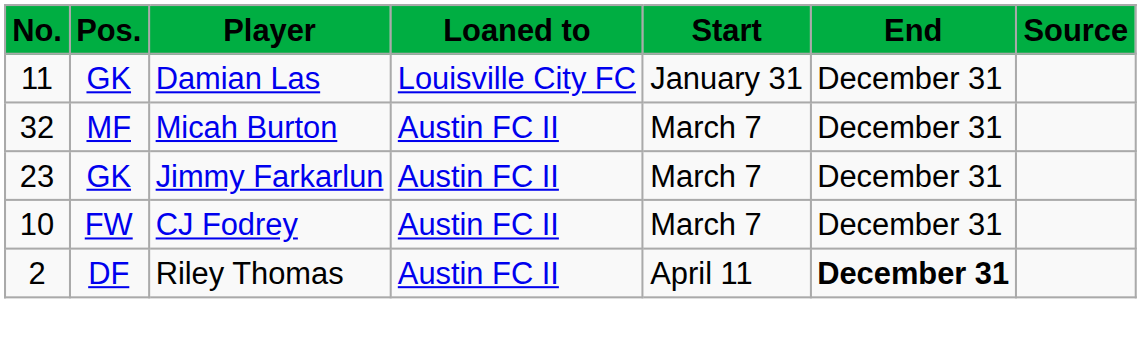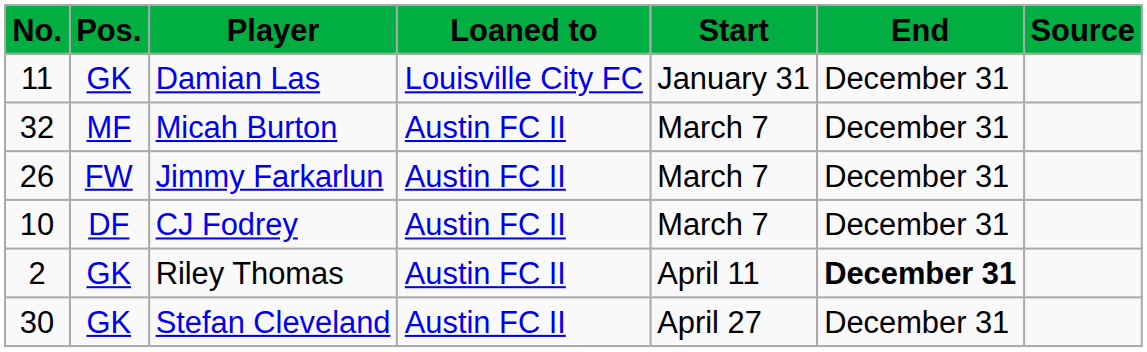Jimmy Farkarlun | No.: 23 -> 26
Jimmy Farkarlun | Pos.: GK -> FW
CJ Fodrey | Pos.: FW -> DF
Riley Thomas | Pos.: DF -> GK
+ row: 30 | GK | Stefan Cleveland | Austin FC II | April 27 | December 31
